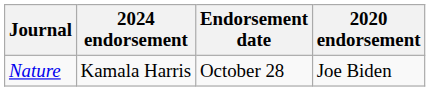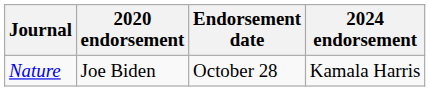columns swapped: 2024 endorsement <-> 2020 endorsement
